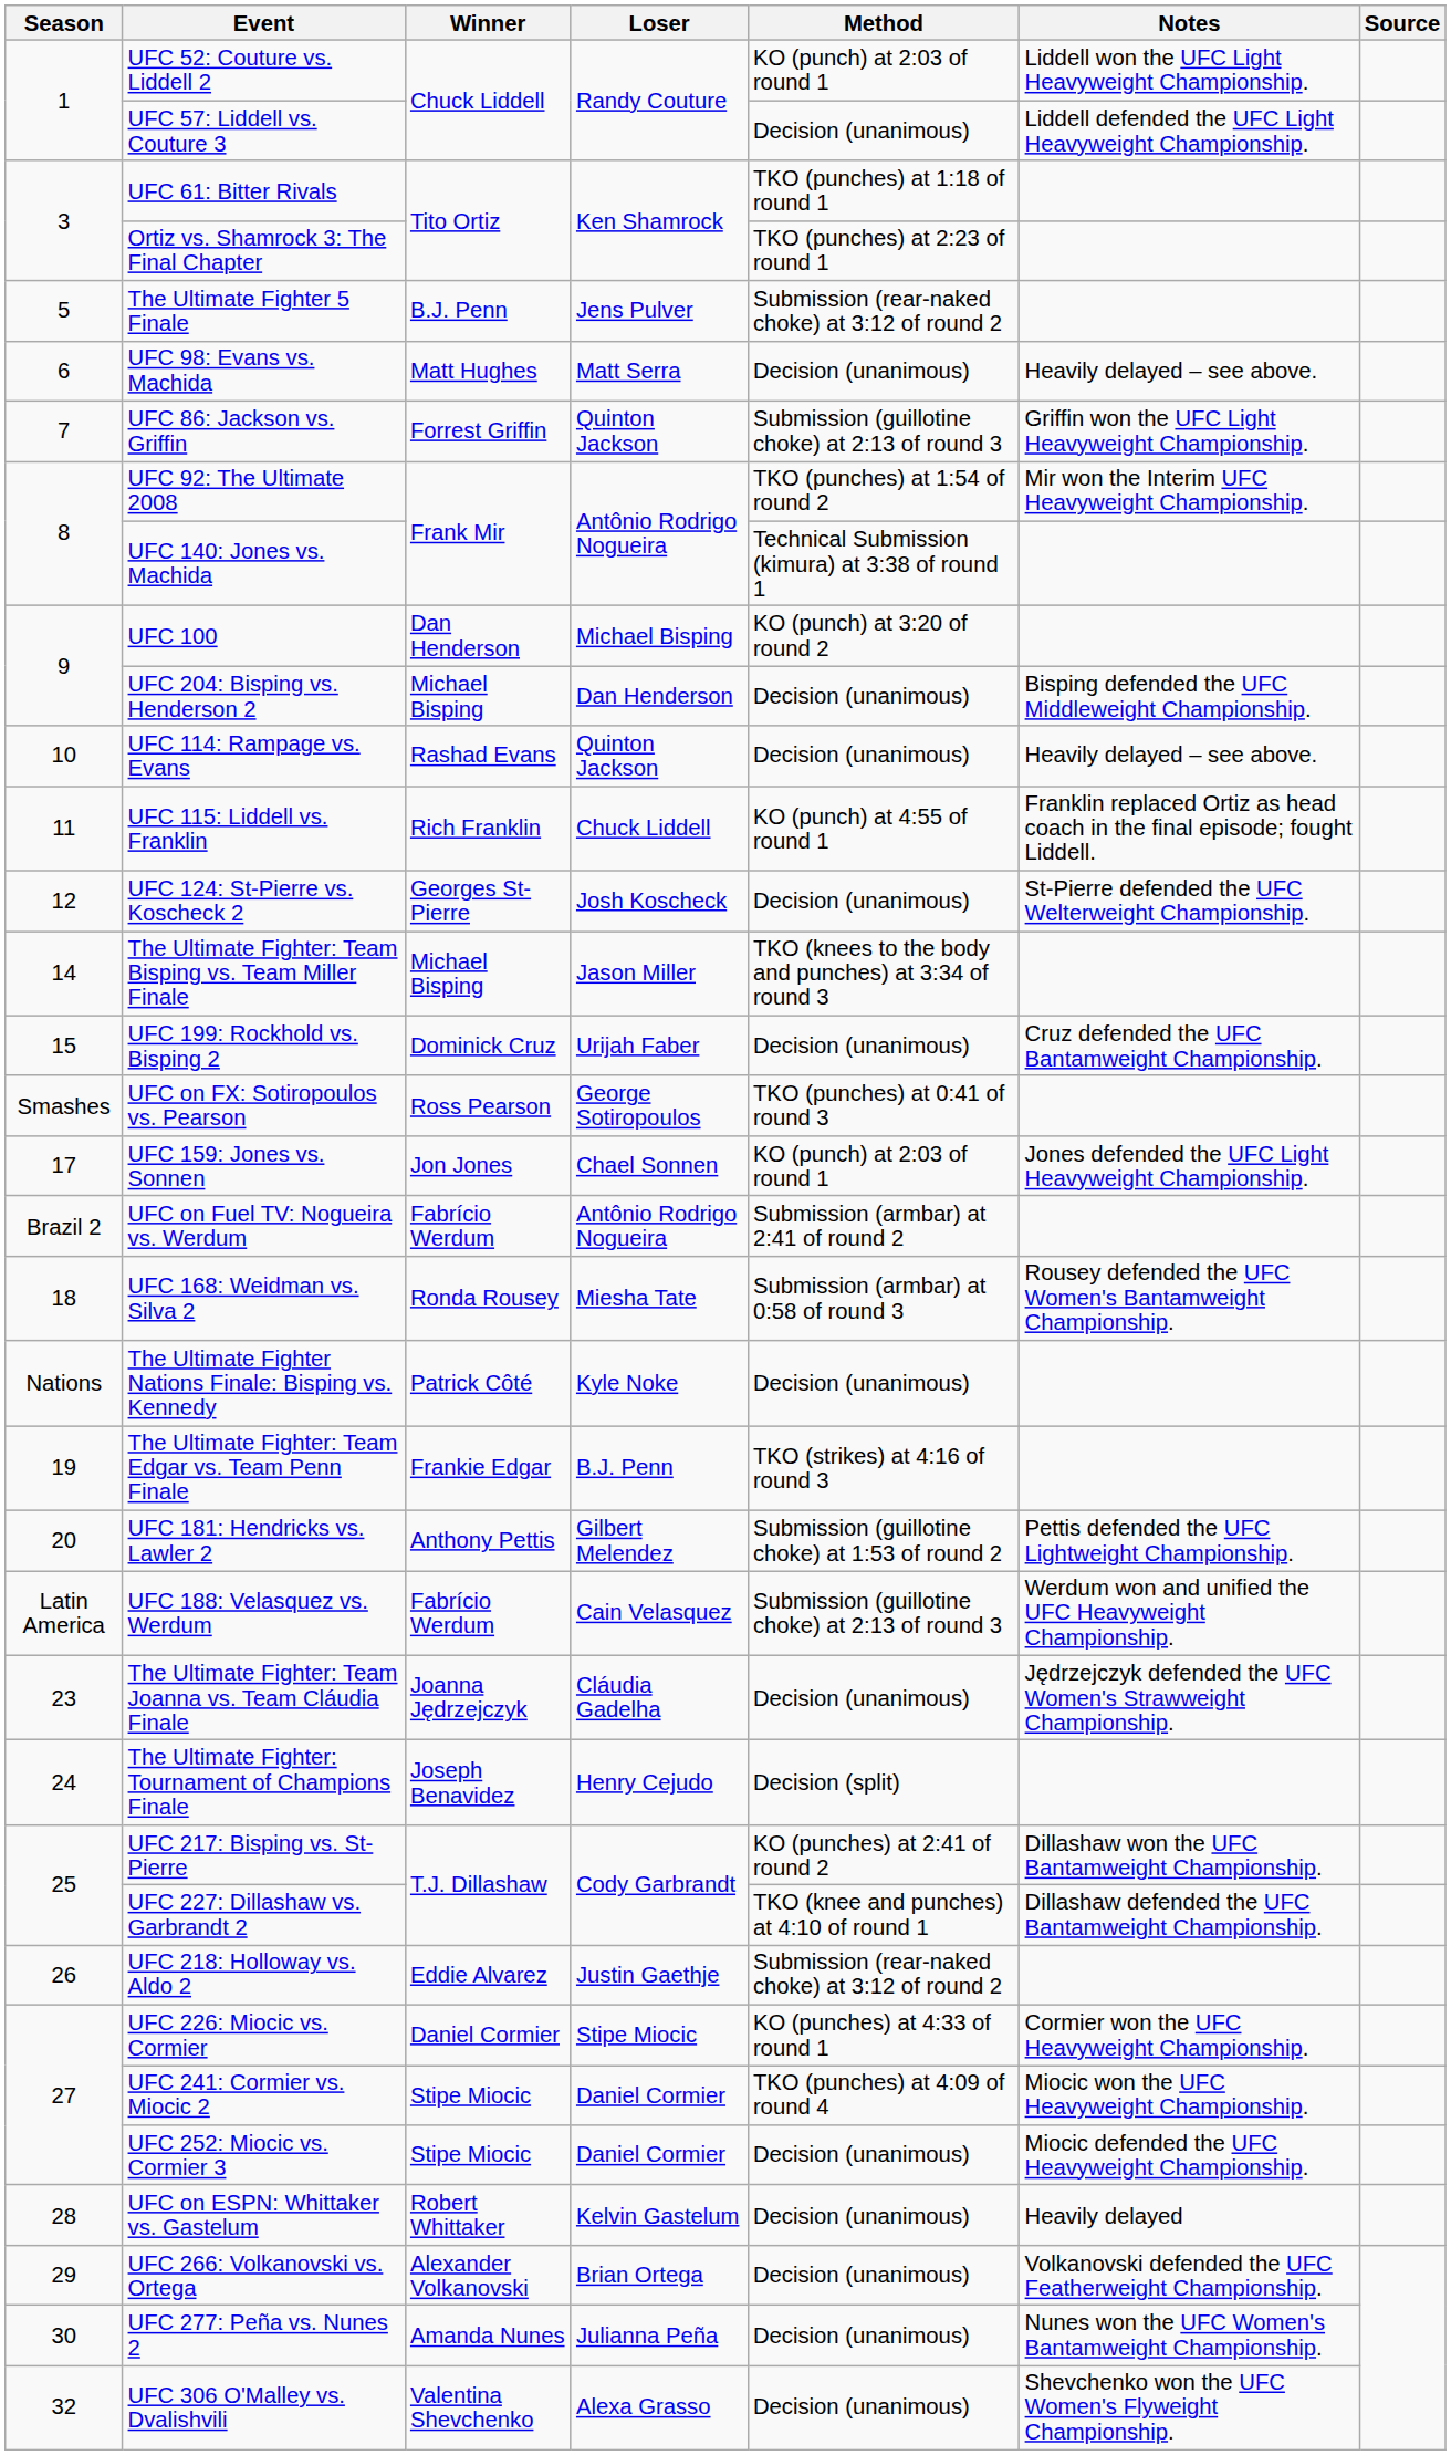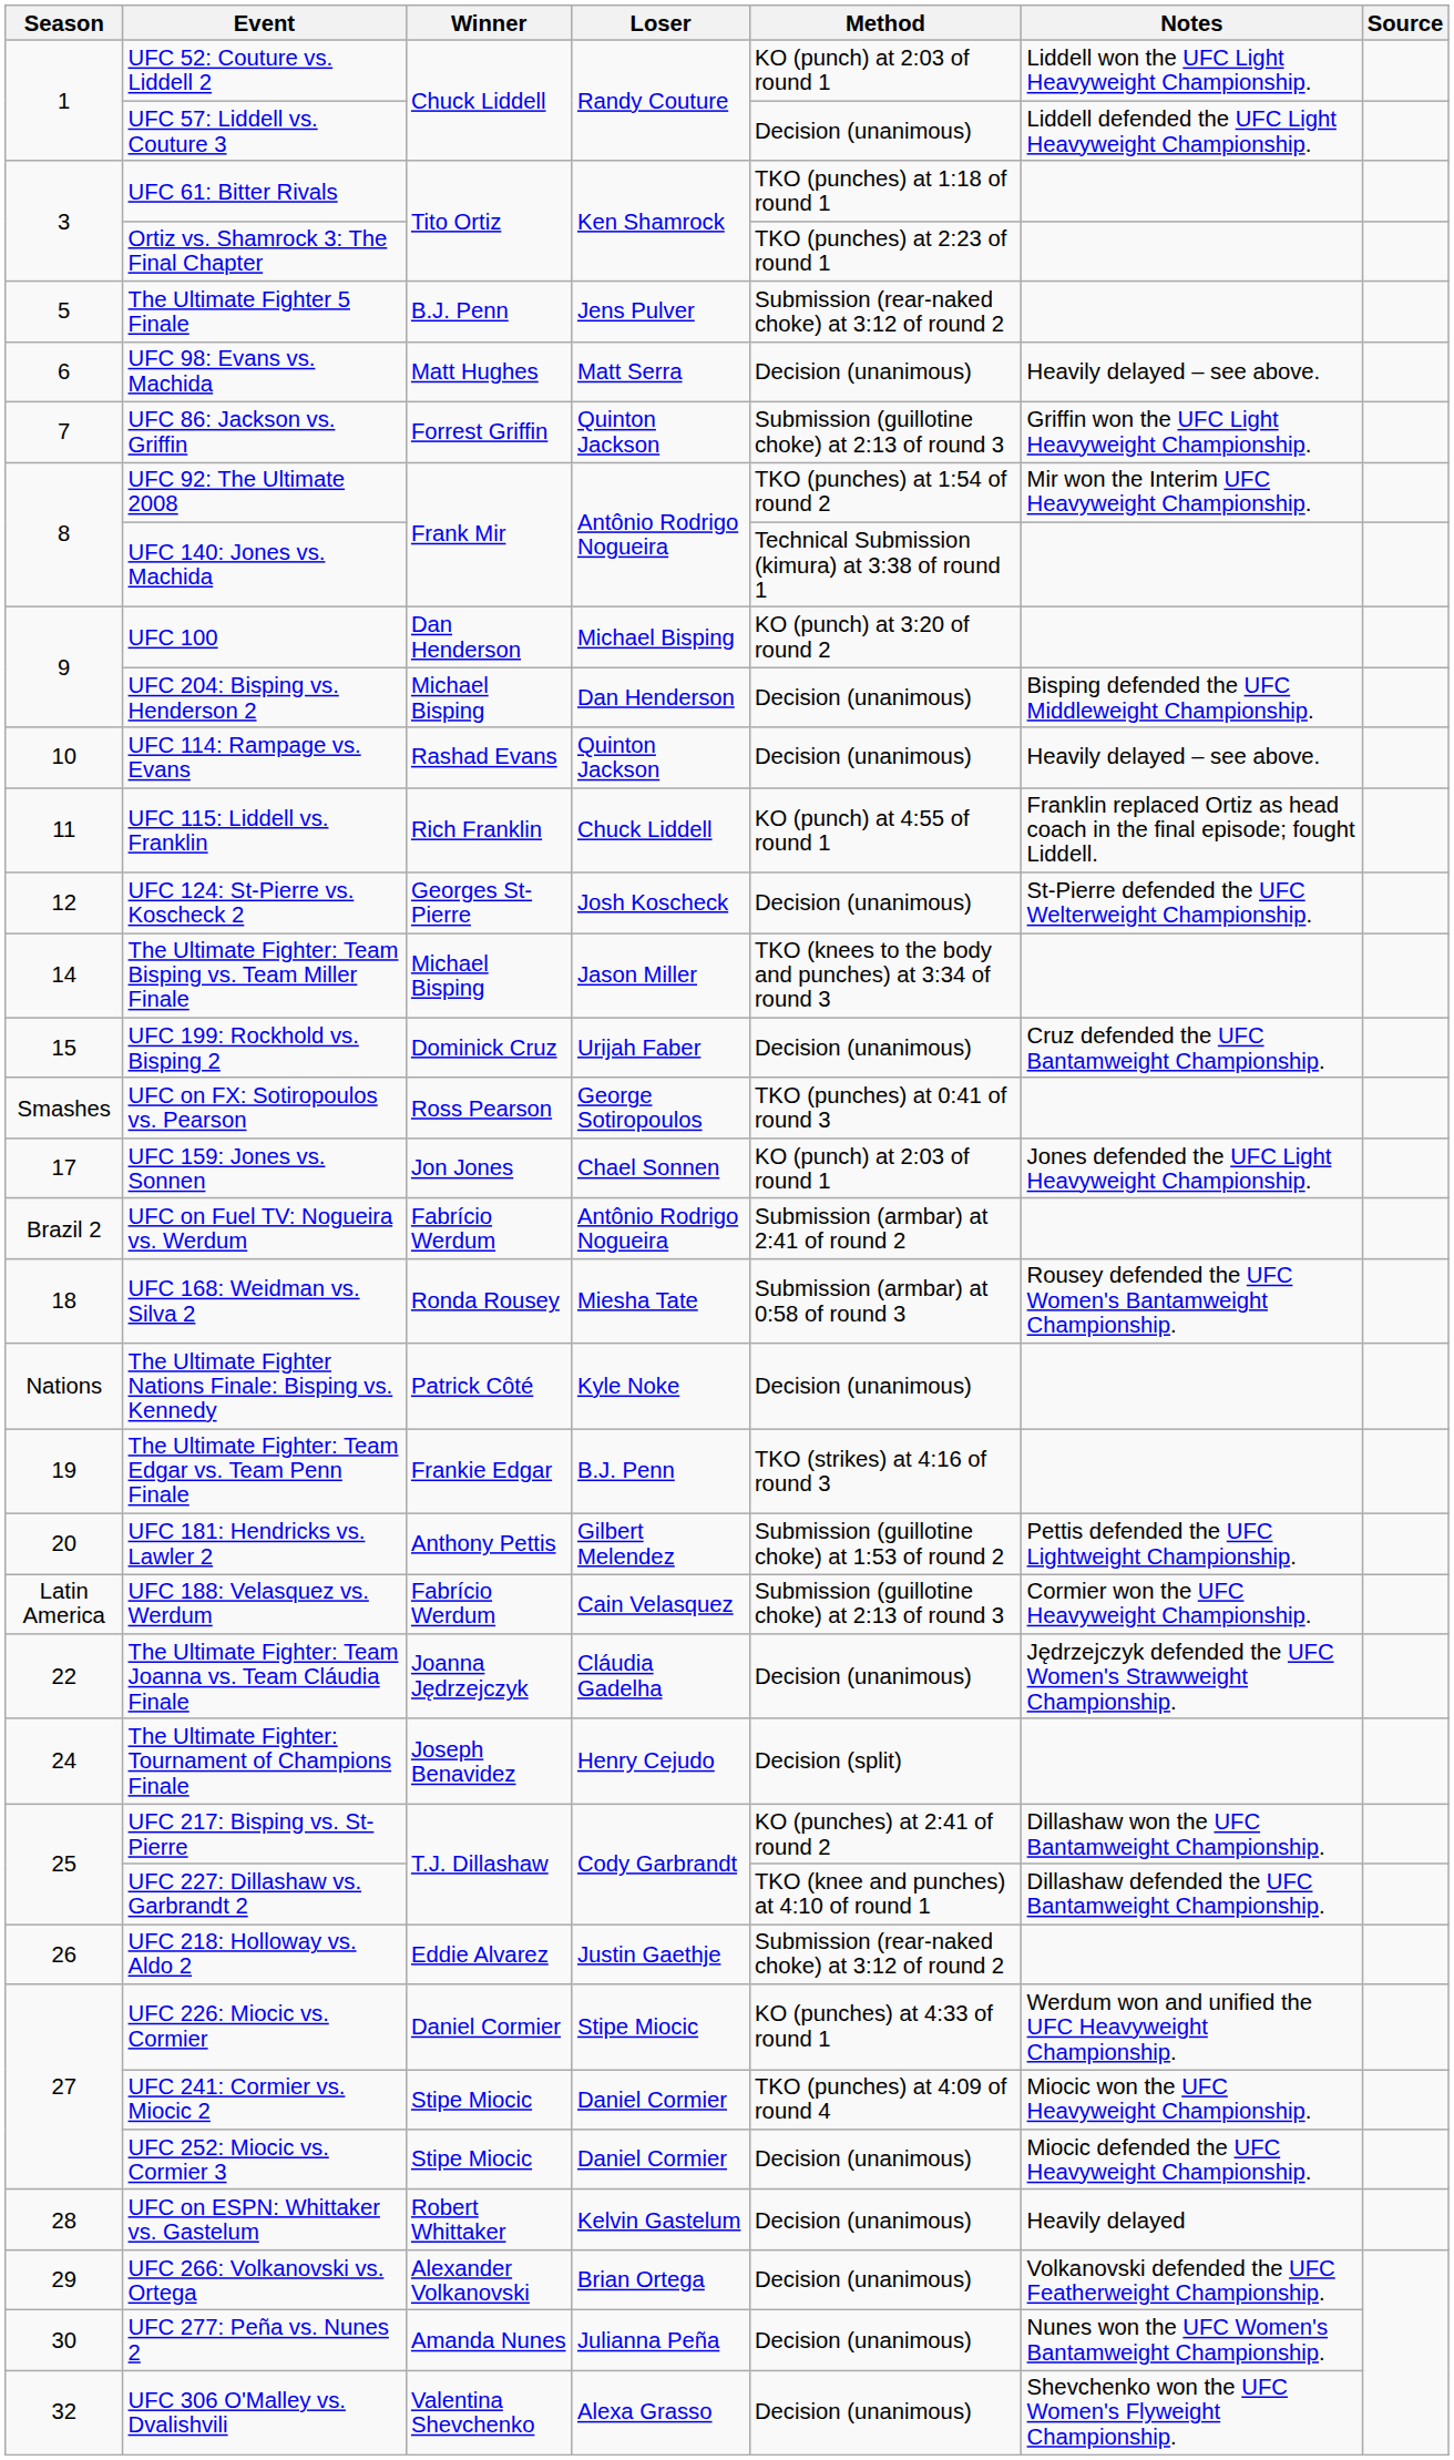UFC 188: Velasquez vs. Werdum | Notes: Werdum won and unified the UFC Heavyweight Championship. -> Cormier won the UFC Heavyweight Championship.
The Ultimate Fighter: Team Joanna vs. Team Cláudia Finale | Season: 23 -> 22
UFC 226: Miocic vs. Cormier | Notes: Cormier won the UFC Heavyweight Championship. -> Werdum won and unified the UFC Heavyweight Championship.
